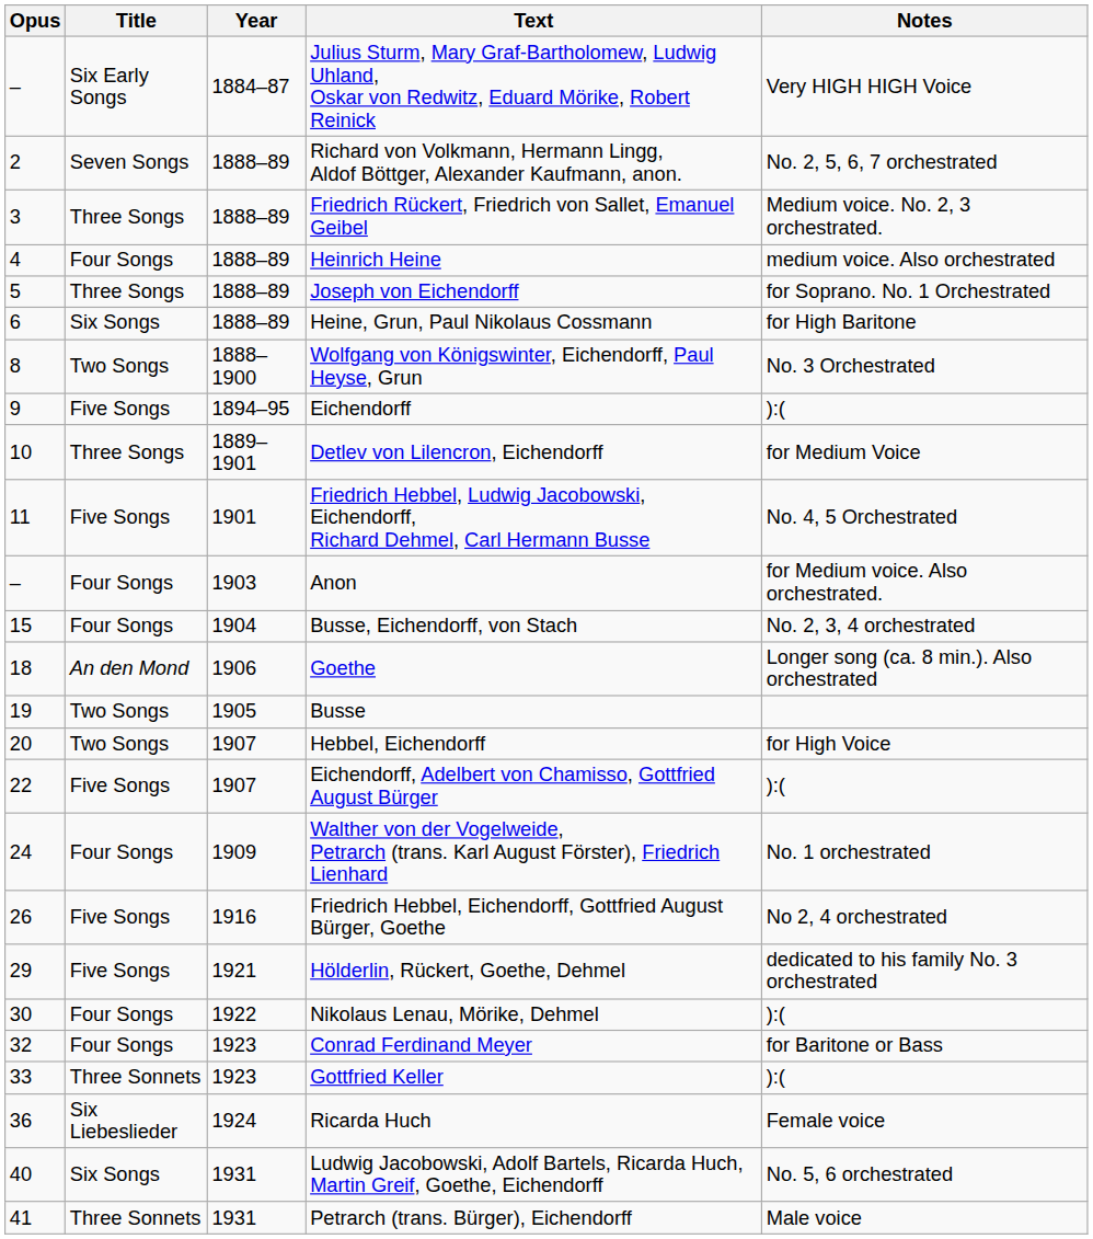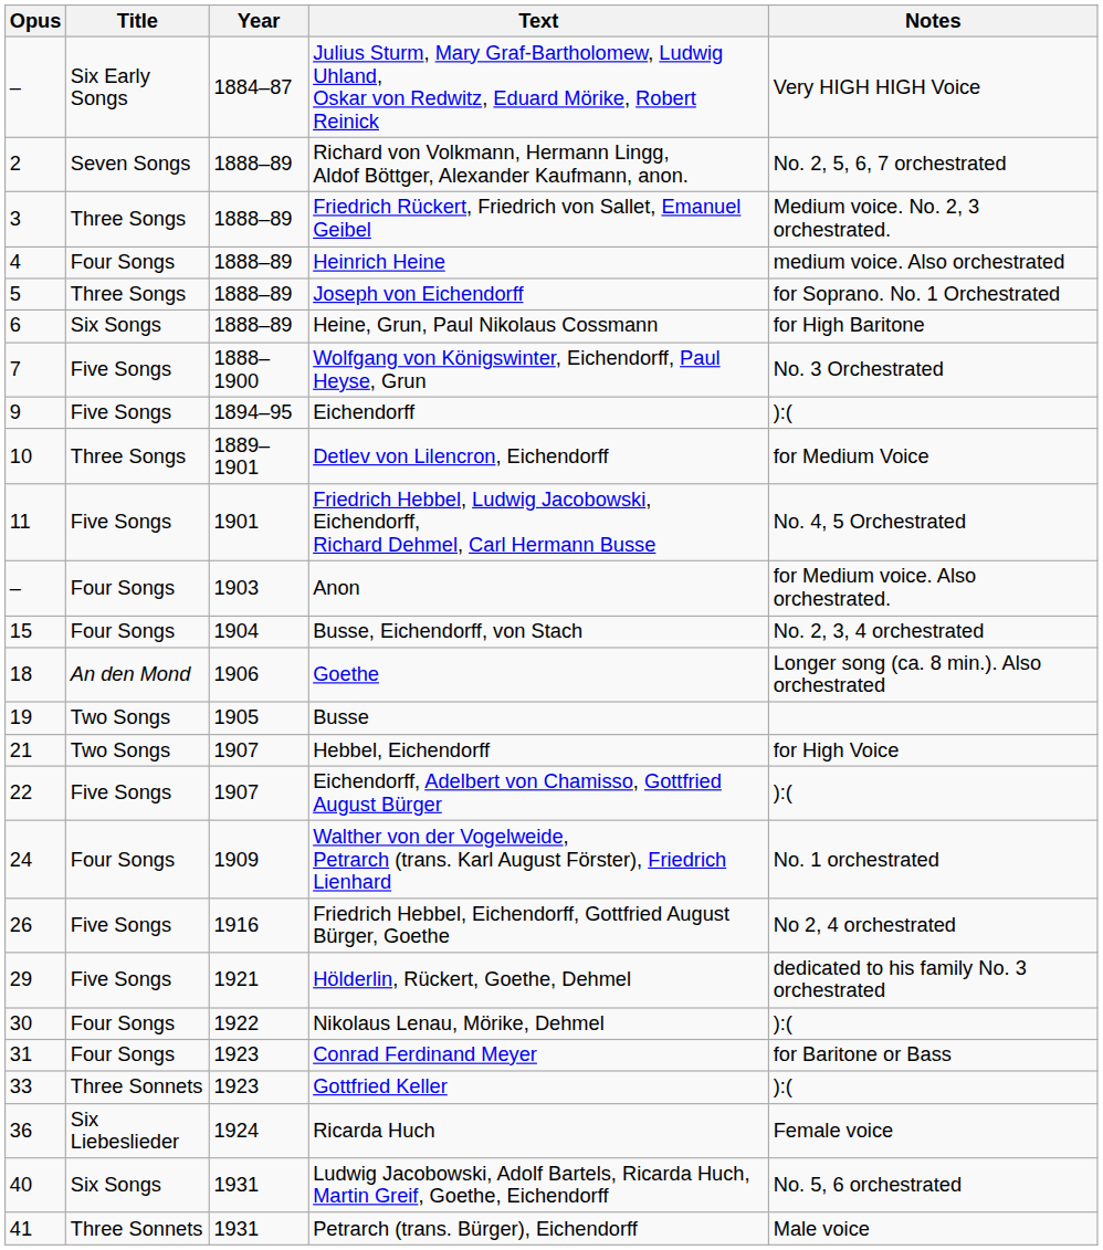Wolfgang von Königswinter, Eichendorff, Paul Heyse, Grun | Opus: 8 -> 7
Wolfgang von Königswinter, Eichendorff, Paul Heyse, Grun | Title: Two Songs -> Five Songs
Hebbel, Eichendorff | Opus: 20 -> 21
Conrad Ferdinand Meyer | Opus: 32 -> 31
